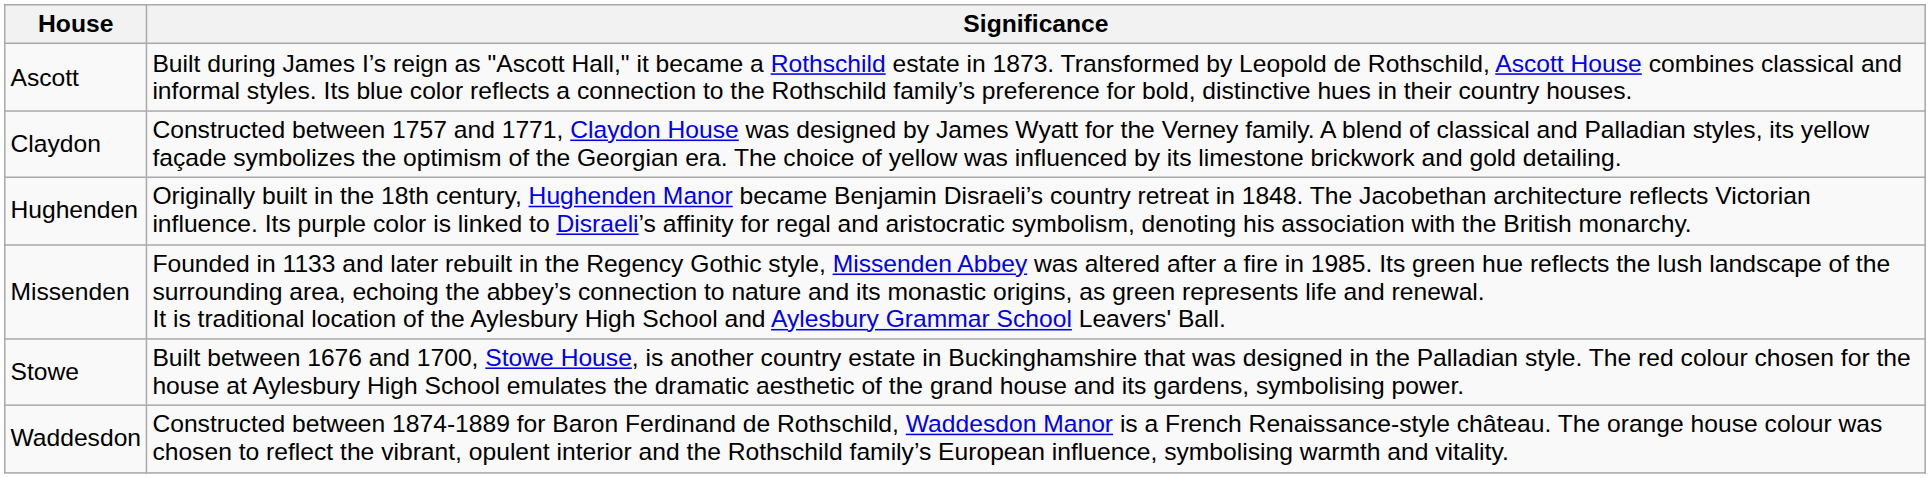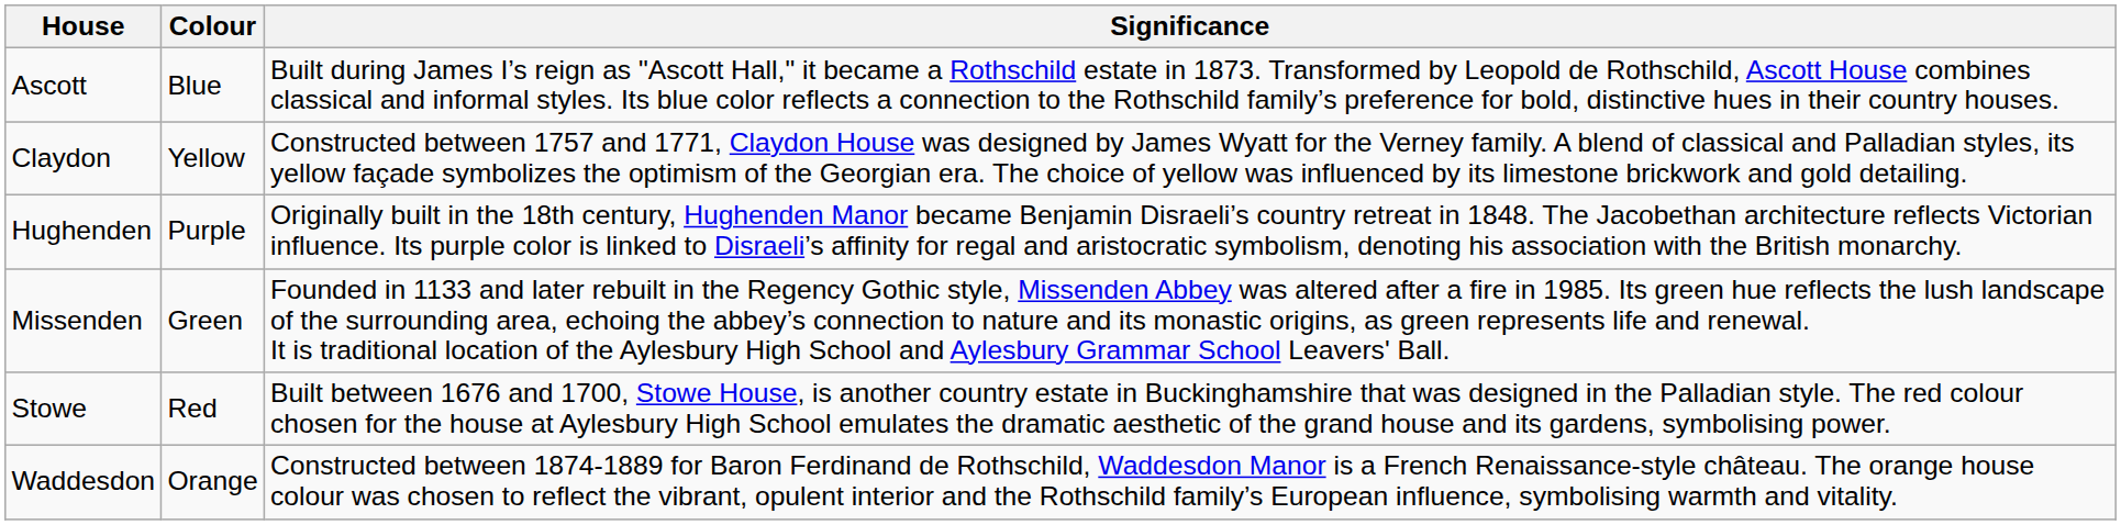+ column: Colour | Blue | Yellow | Purple | Green | Red | Orange
